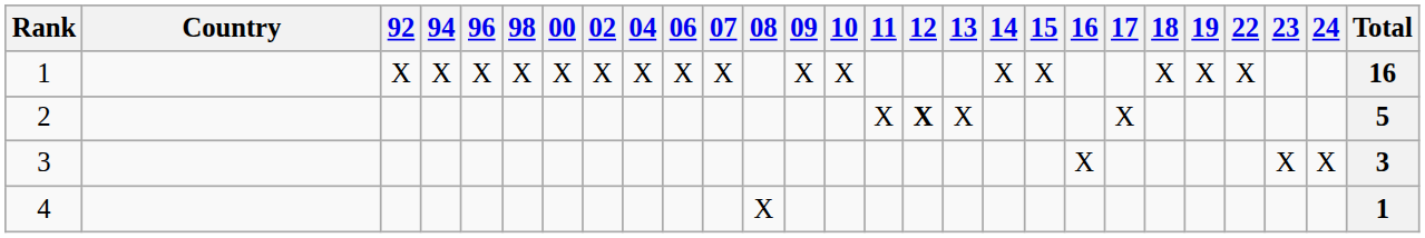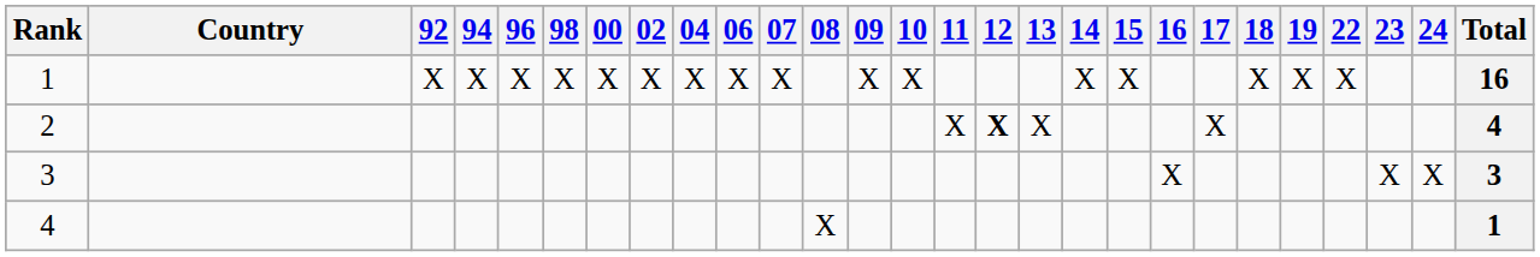2 | Total: 5 -> 4
